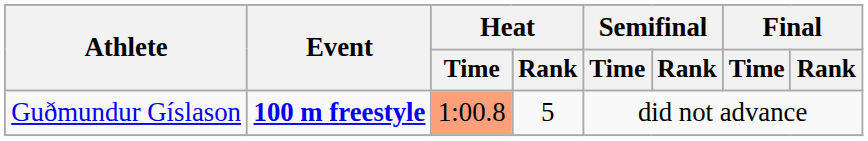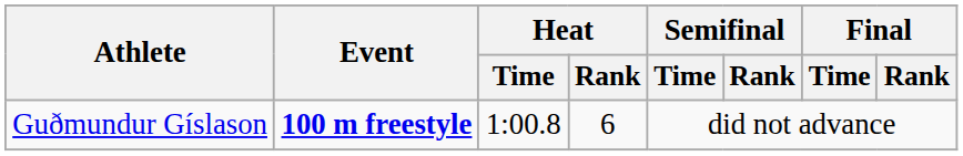Guðmundur Gíslason | Heat / Time: lightsalmon background -> no background
Guðmundur Gíslason | Heat / Rank: 5 -> 6
